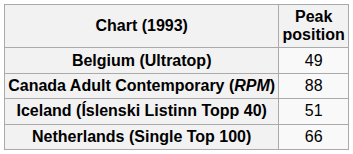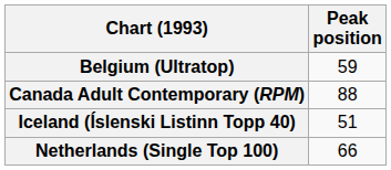Belgium (Ultratop) | Peak position: 49 -> 59
